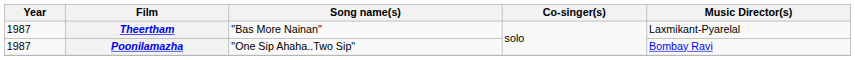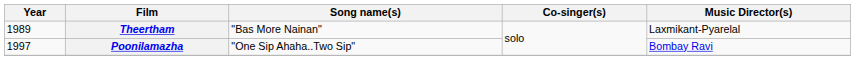Theertham | Year: 1987 -> 1989
Poonilamazha | Year: 1987 -> 1997
